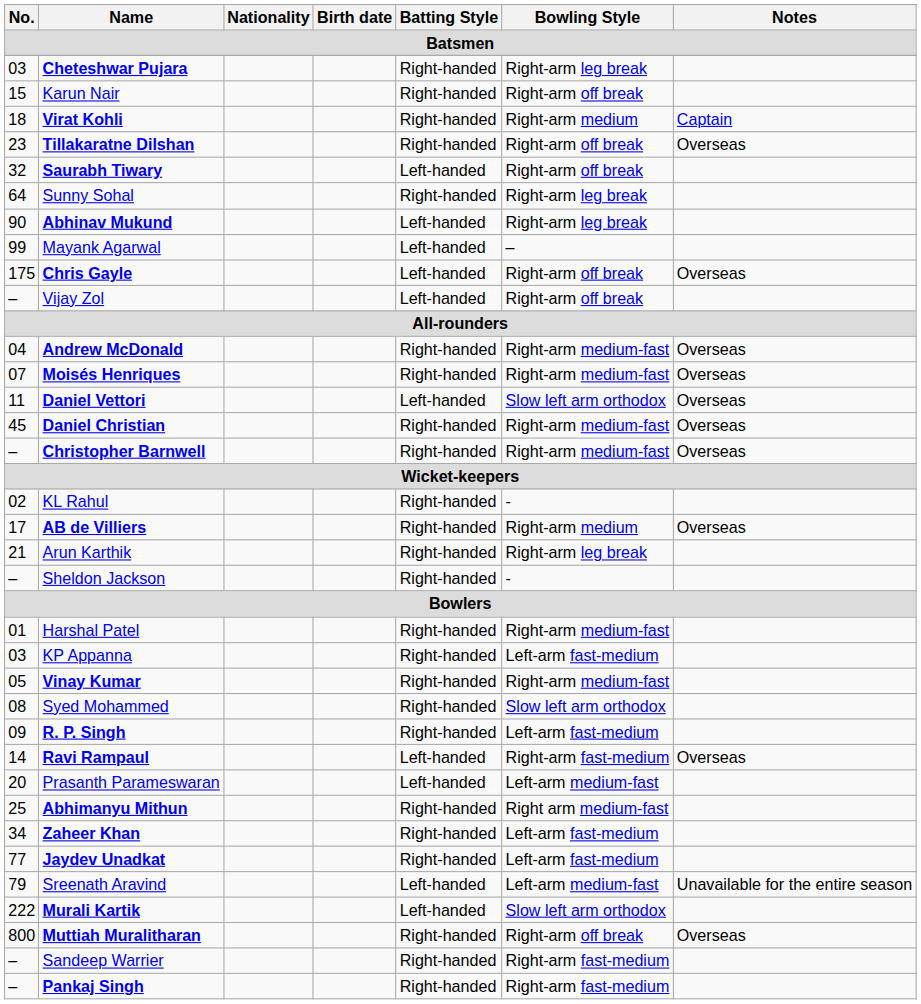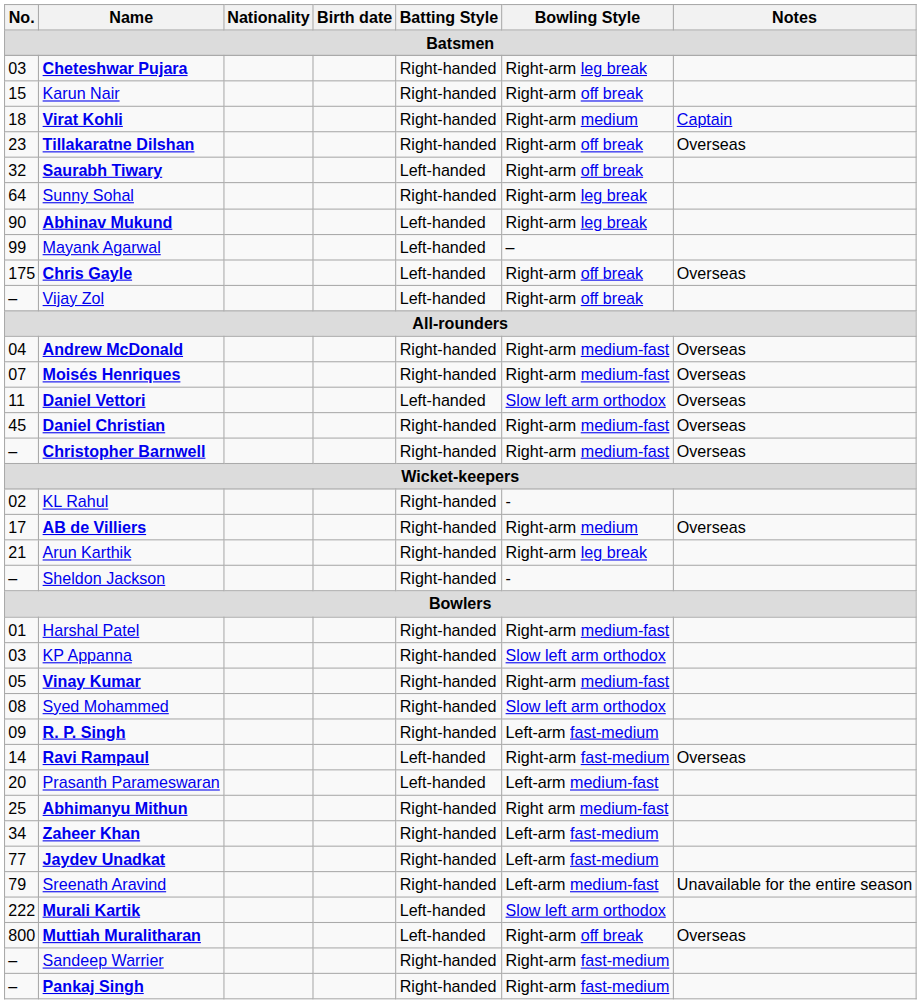KP Appanna | Bowling Style: Left-arm fast-medium -> Slow left arm orthodox
Sreenath Aravind | Batting Style: Left-handed -> Right-handed
Muttiah Muralitharan | Batting Style: Right-handed -> Left-handed
